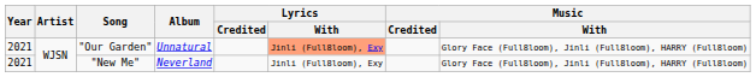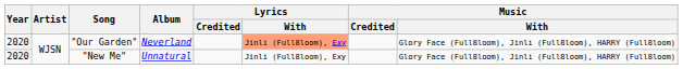"Our Garden" | Year: 2021 -> 2020
"Our Garden" | Album: Unnatural -> Neverland
"New Me" | Year: 2021 -> 2020
"New Me" | Album: Neverland -> Unnatural
